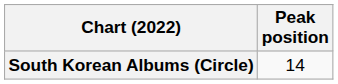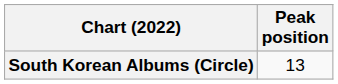South Korean Albums (Circle) | Peak position: 14 -> 13
